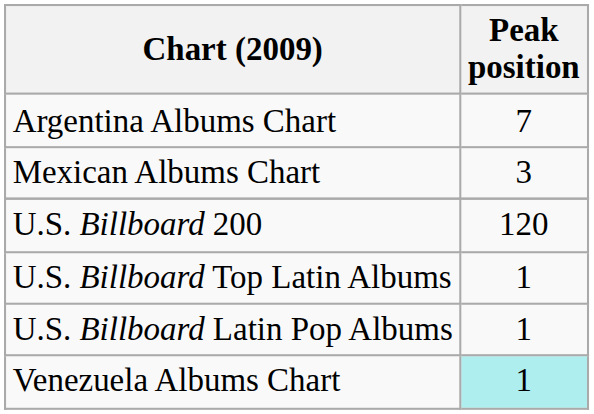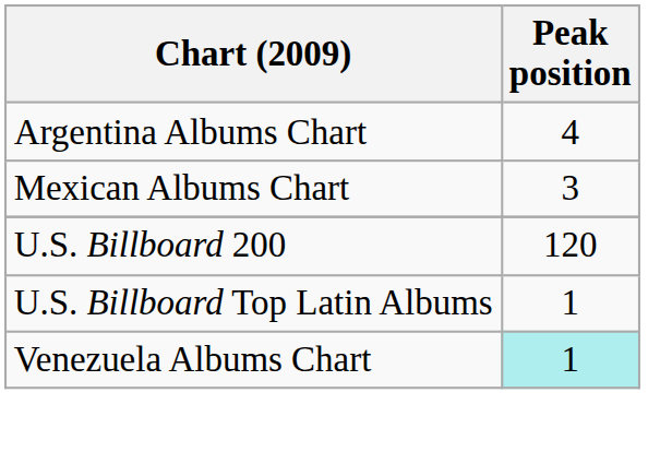Argentina Albums Chart | Peak position: 7 -> 4
- row: U.S. Billboard Latin Pop Albums | 1
